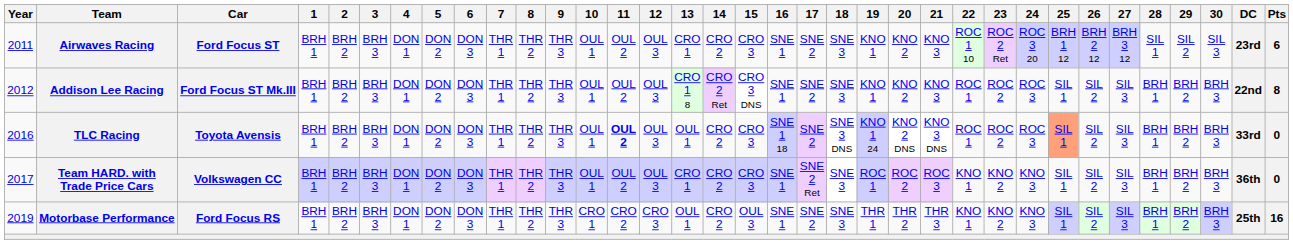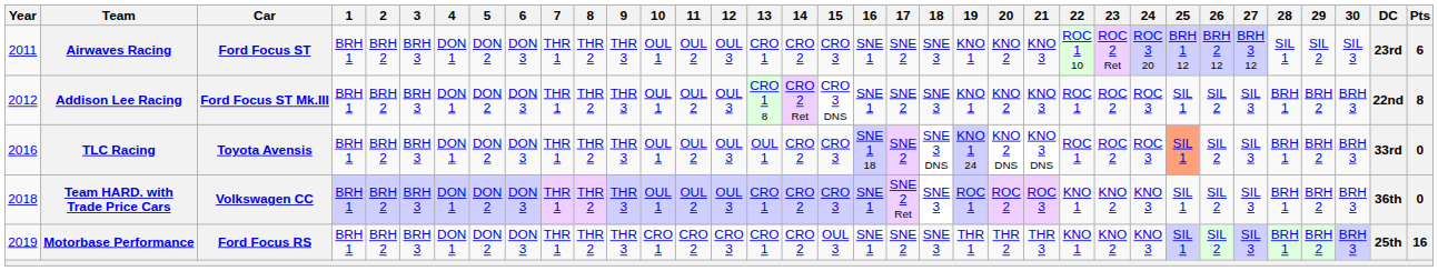TLC Racing | 11: bold -> normal
Team HARD. with Trade Price Cars | Year: 2017 -> 2018
Motorbase Performance | 13: OUL 1 -> CRO 1
